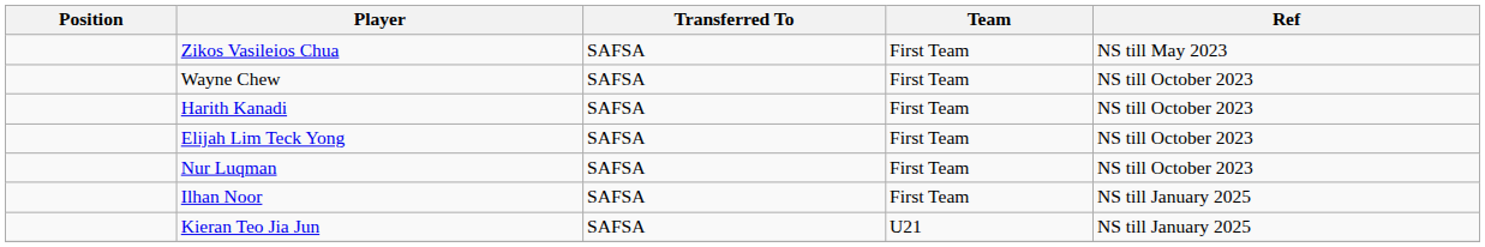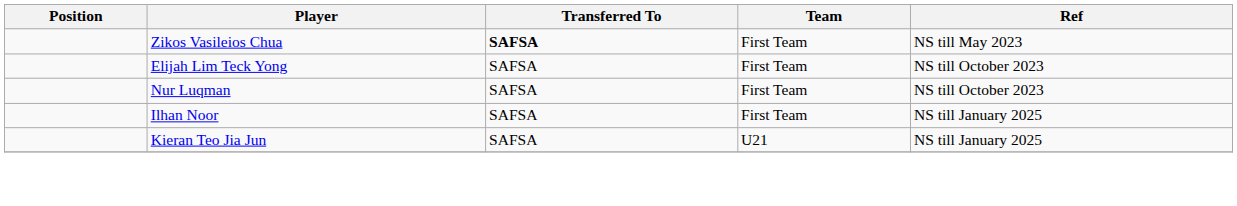Zikos Vasileios Chua | Transferred To: normal -> bold
- row: Wayne Chew | SAFSA | First Team | NS till October 2023
- row: Harith Kanadi | SAFSA | First Team | NS till October 2023
